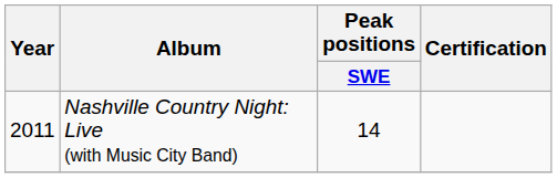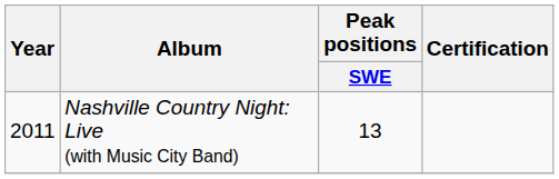Nashville Country Night: Live (with Music City Band) | Peak positions / SWE: 14 -> 13
